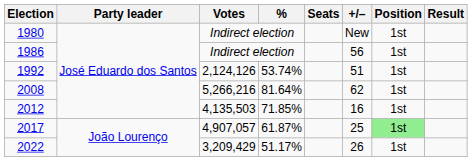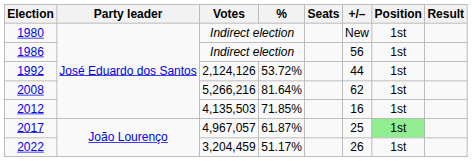1992 | %: 53.74% -> 53.72%
1992 | +/–: 51 -> 44
2017 | Votes: 4,907,057 -> 4,967,057
2022 | Votes: 3,209,429 -> 3,204,459
